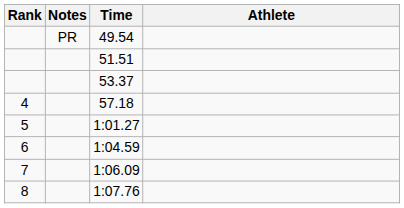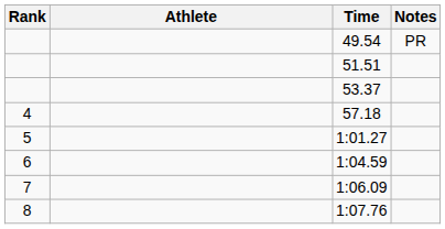columns swapped: Athlete <-> Notes
